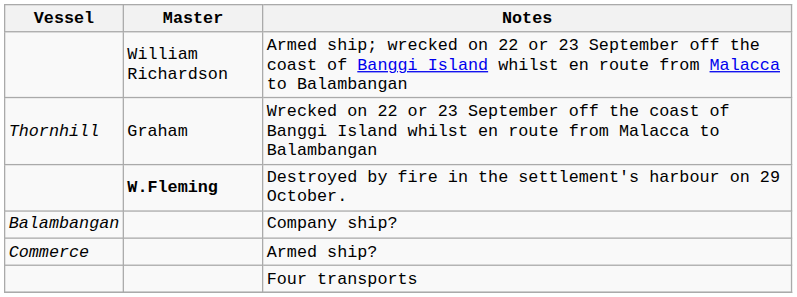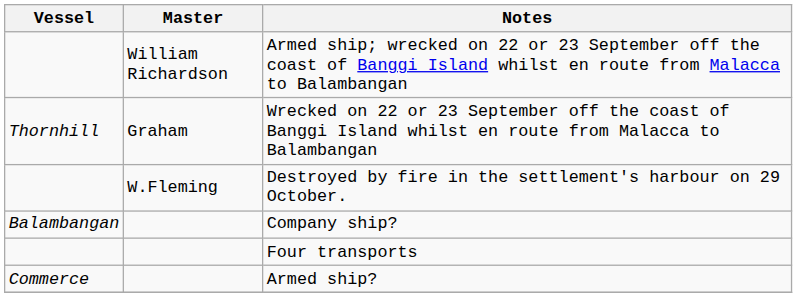Destroyed by fire in the settlement's harbour on 29 October. | Master: bold -> normal
rows swapped: Armed ship? <-> Four transports
